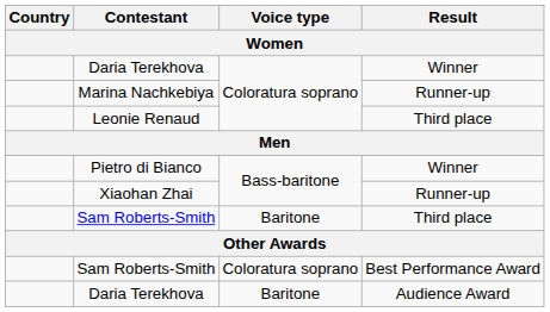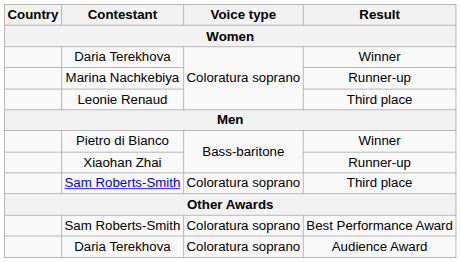Sam Roberts-Smith / Third place | Voice type: Baritone -> Coloratura soprano
Daria Terekhova / Audience Award | Voice type: Baritone -> Coloratura soprano
